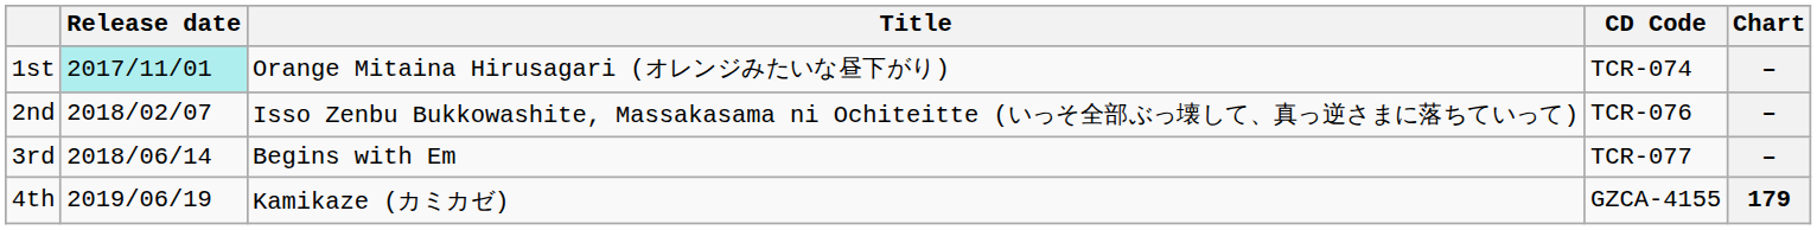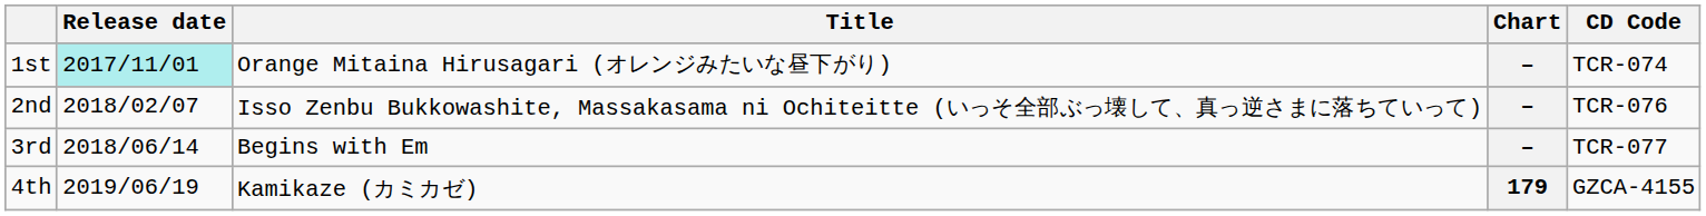columns swapped: CD Code <-> Chart
